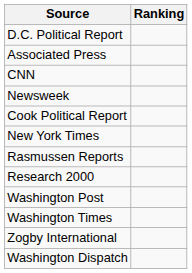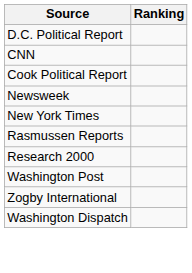- row: Associated Press
rows swapped: Cook Political Report <-> Newsweek
- row: Washington Times
